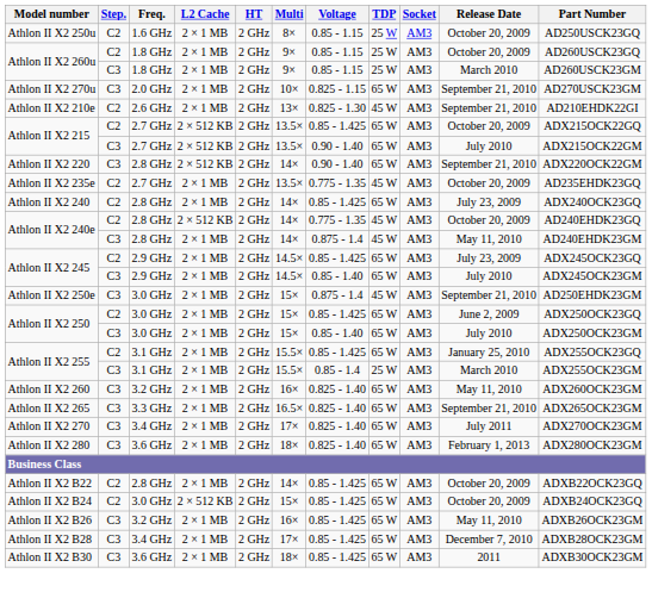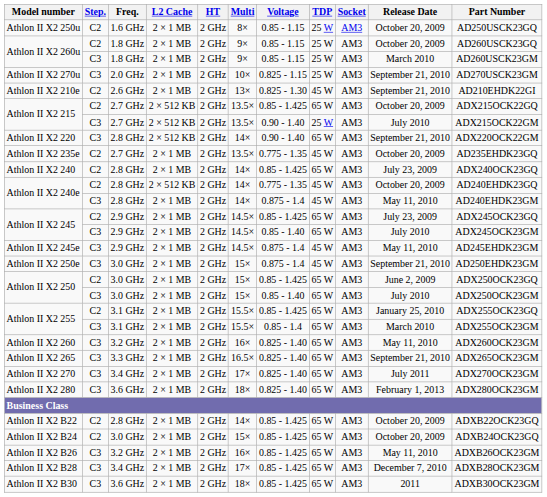Athlon II X2 270u | TDP: 65 W -> 25 W
Athlon II X2 215 / C3 | TDP: 65 W -> 25 W
+ row: Athlon II X2 245e | C3 | 2.9 GHz | 2 × 1 MB | 2 GHz | 14.5× | 0.875 - 1.4 | 45 W | AM3 | May 11, 2010 | AD245EHDK23GM
Athlon II X2 255 / C3 | TDP: 25 W -> 65 W
Athlon II X2 B24 | L2 Cache: 2 × 512 KB -> 2 × 1 MB
